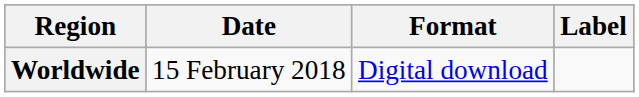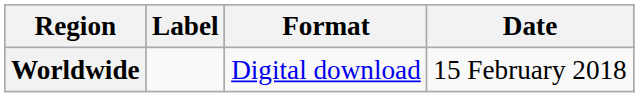columns swapped: Date <-> Label
